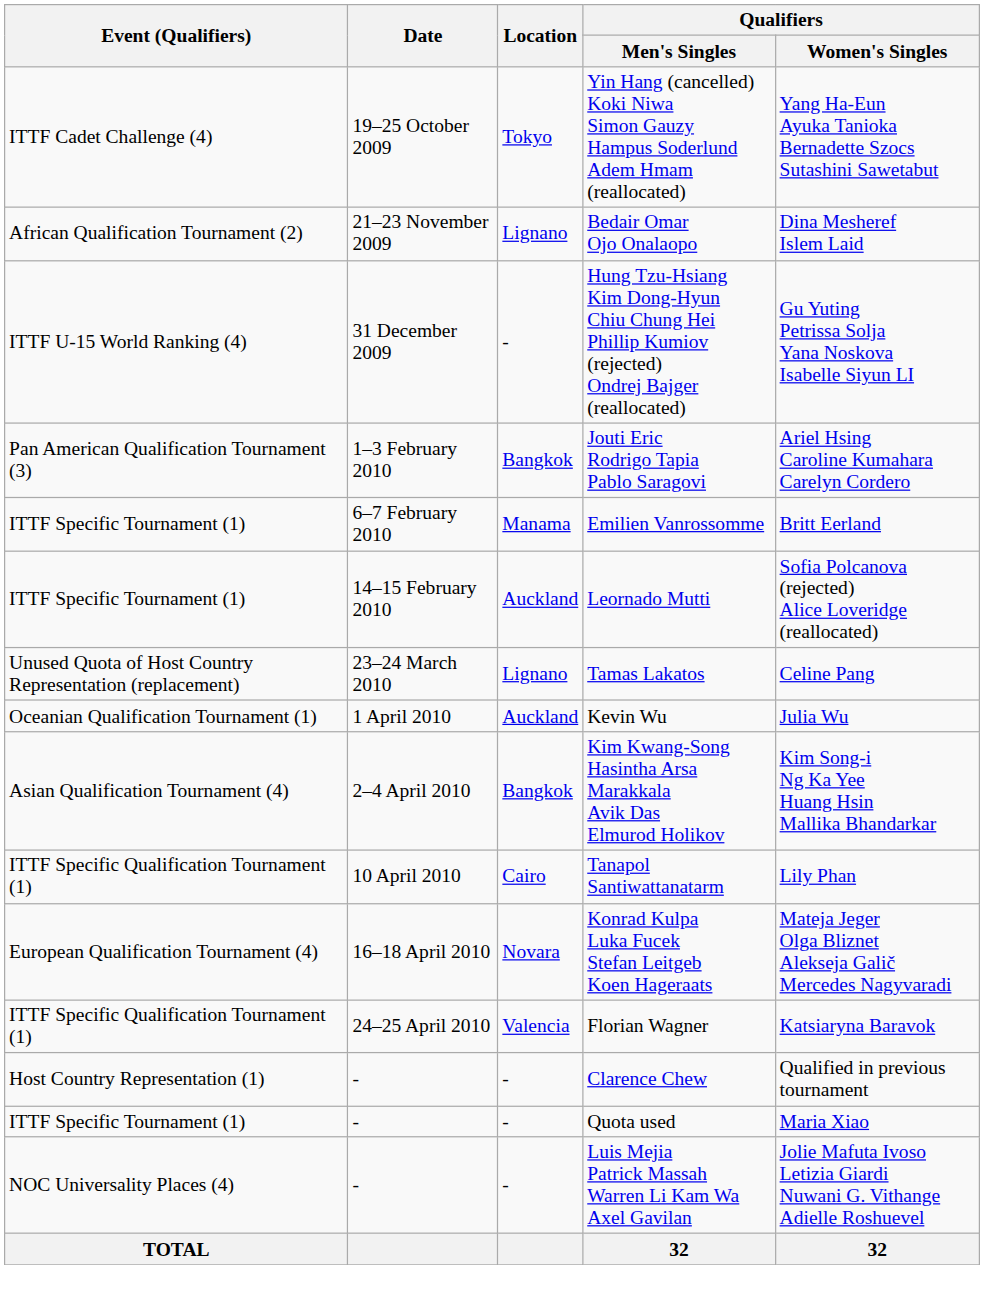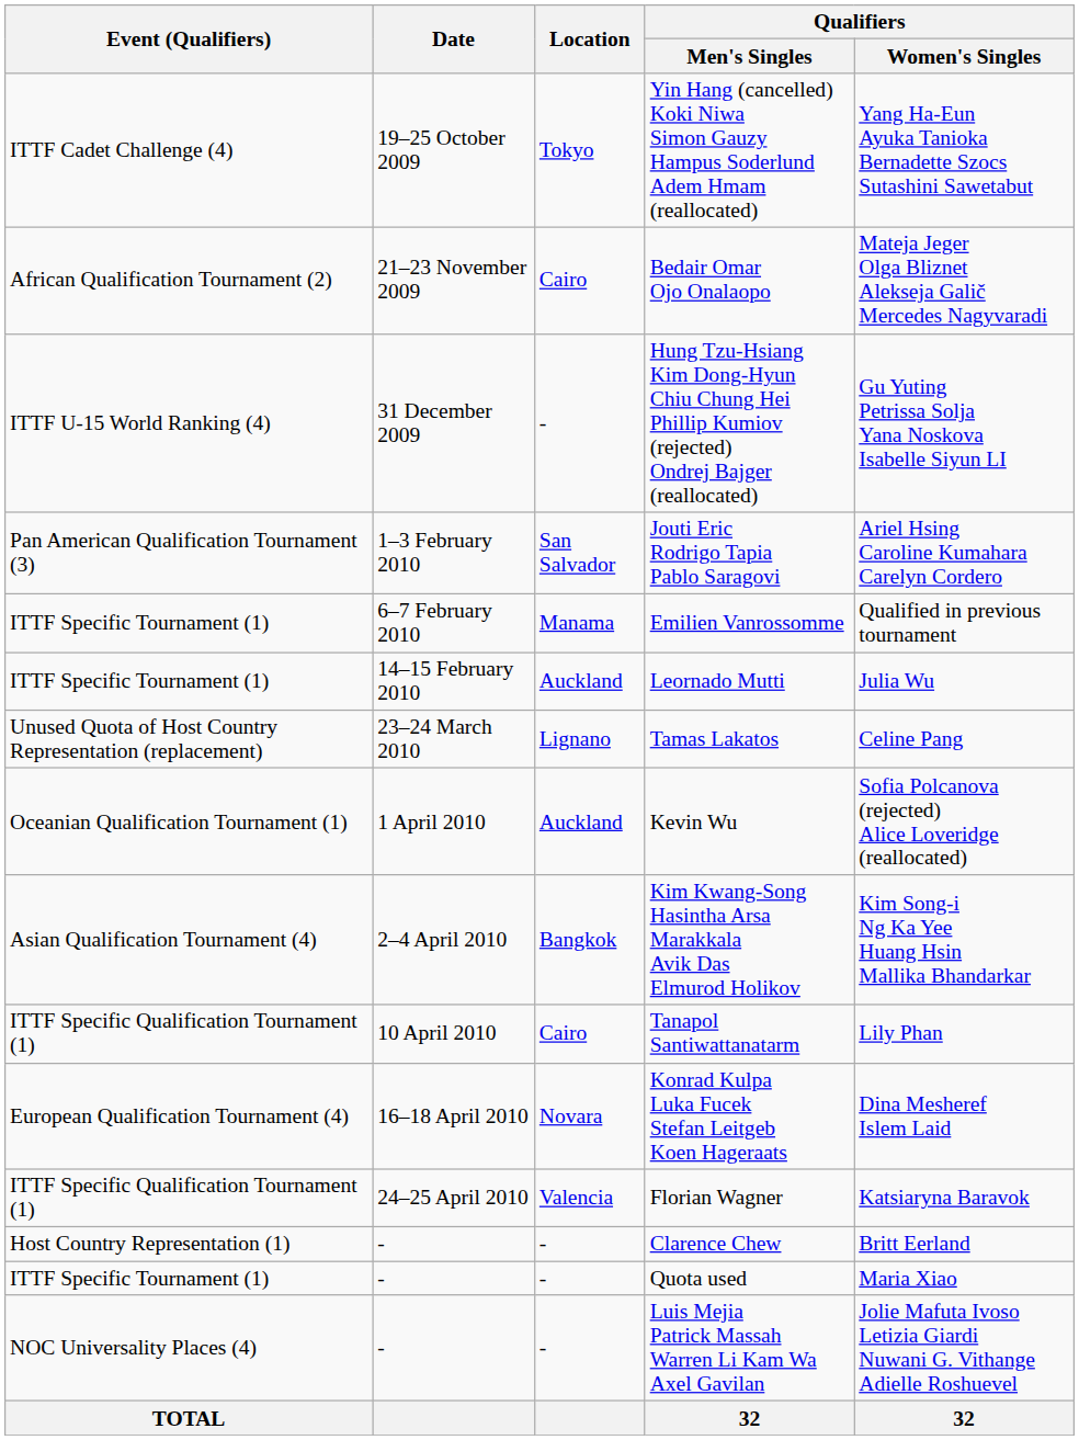Bedair Omar Ojo Onalaopo | Location: Lignano -> Cairo
Bedair Omar Ojo Onalaopo | Qualifiers / Women's Singles: Dina Mesheref Islem Laid -> Mateja Jeger Olga Bliznet Alekseja Galič Mercedes Nagyvaradi
Jouti Eric Rodrigo Tapia Pablo Saragovi | Location: Bangkok -> San Salvador
Emilien Vanrossomme | Qualifiers / Women's Singles: Britt Eerland -> Qualified in previous tournament
Leornado Mutti | Qualifiers / Women's Singles: Sofia Polcanova (rejected) Alice Loveridge (reallocated) -> Julia Wu
Kevin Wu | Qualifiers / Women's Singles: Julia Wu -> Sofia Polcanova (rejected) Alice Loveridge (reallocated)
Konrad Kulpa Luka Fucek Stefan Leitgeb Koen Hageraats | Qualifiers / Women's Singles: Mateja Jeger Olga Bliznet Alekseja Galič Mercedes Nagyvaradi -> Dina Mesheref Islem Laid
Clarence Chew | Qualifiers / Women's Singles: Qualified in previous tournament -> Britt Eerland
